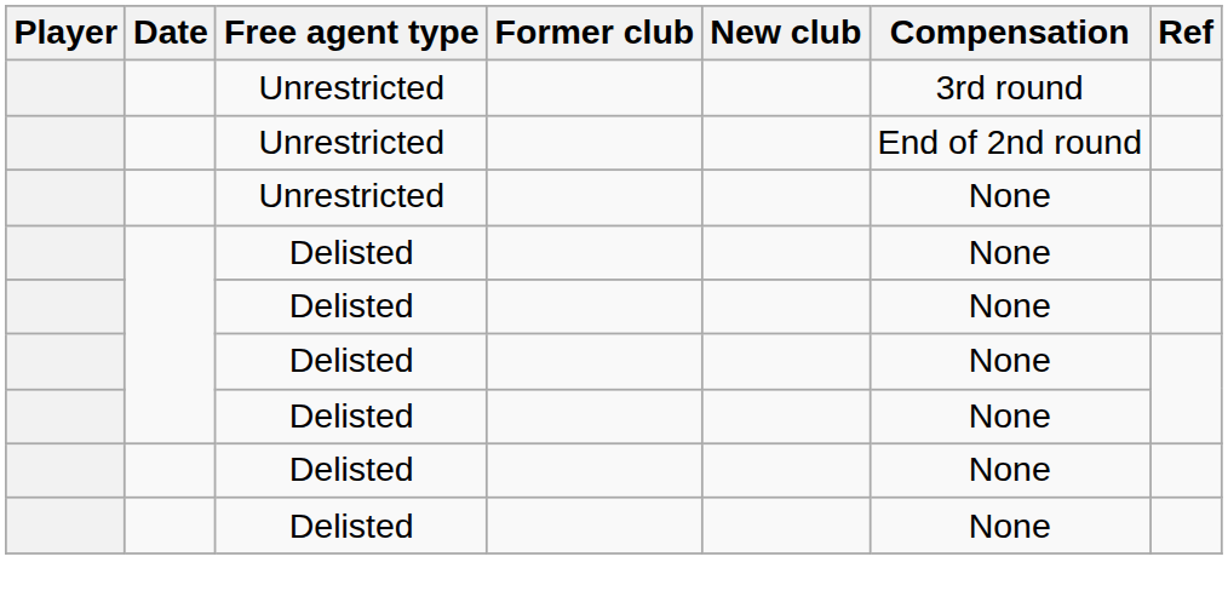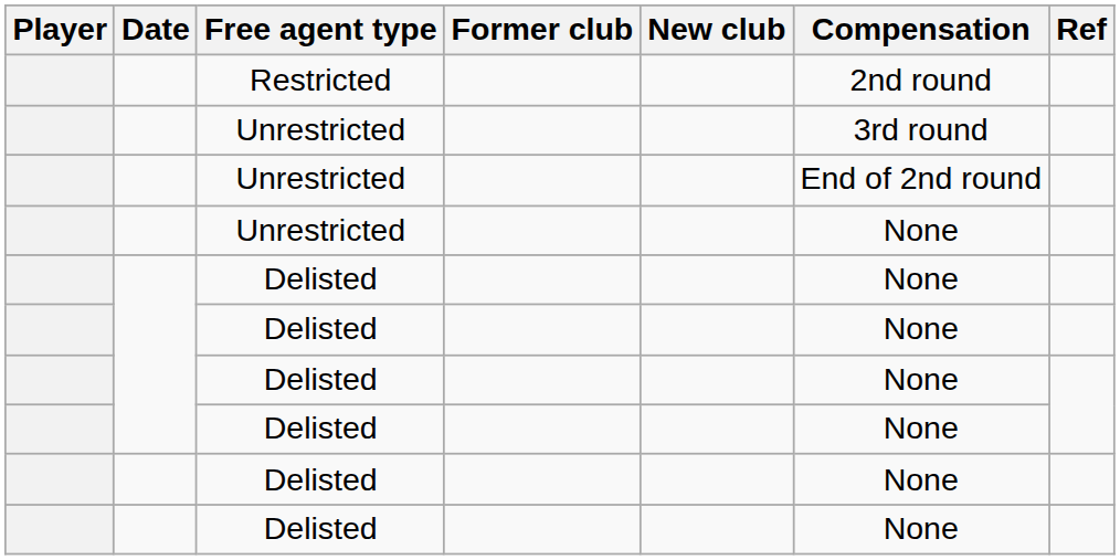+ row: Restricted | 2nd round
